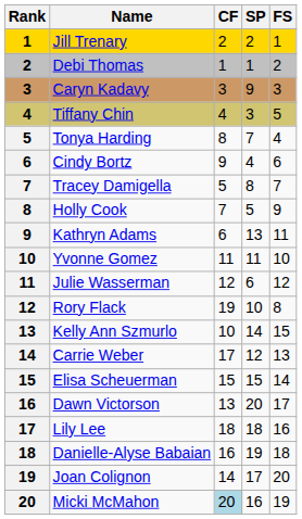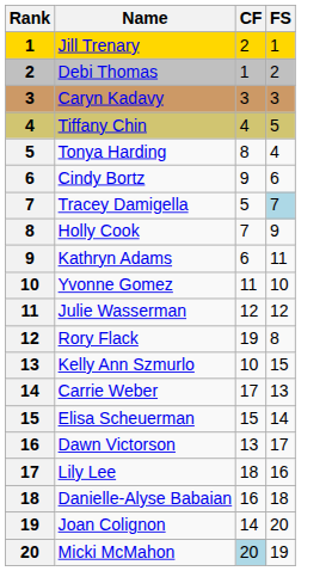- column: SP | 2 | 1 | 9 | 3 | 7 | 4 | 8 | 5 | 13 | 11 | 6 | 10 | 14 | 12 | 15 | 20 | 18 | 19 | 17 | 16
Tracey Damigella | FS: no background -> lightblue background
